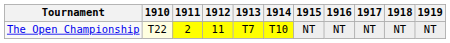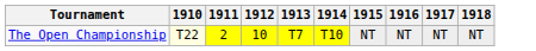- column: 1919 | NT
The Open Championship | 1912: 11 -> 10
